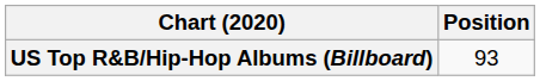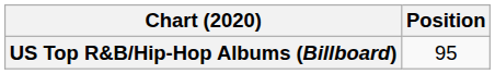US Top R&B/Hip-Hop Albums (Billboard) | Position: 93 -> 95
